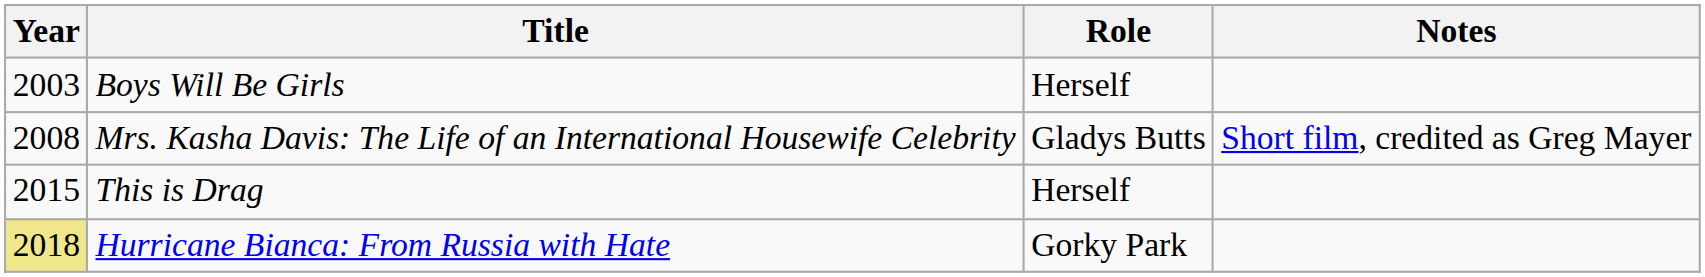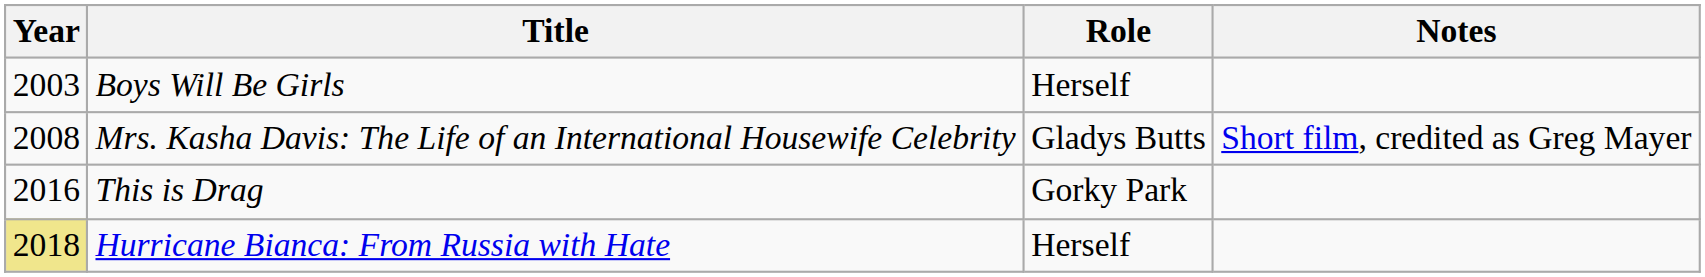This is Drag | Year: 2015 -> 2016
This is Drag | Role: Herself -> Gorky Park
Hurricane Bianca: From Russia with Hate | Role: Gorky Park -> Herself
